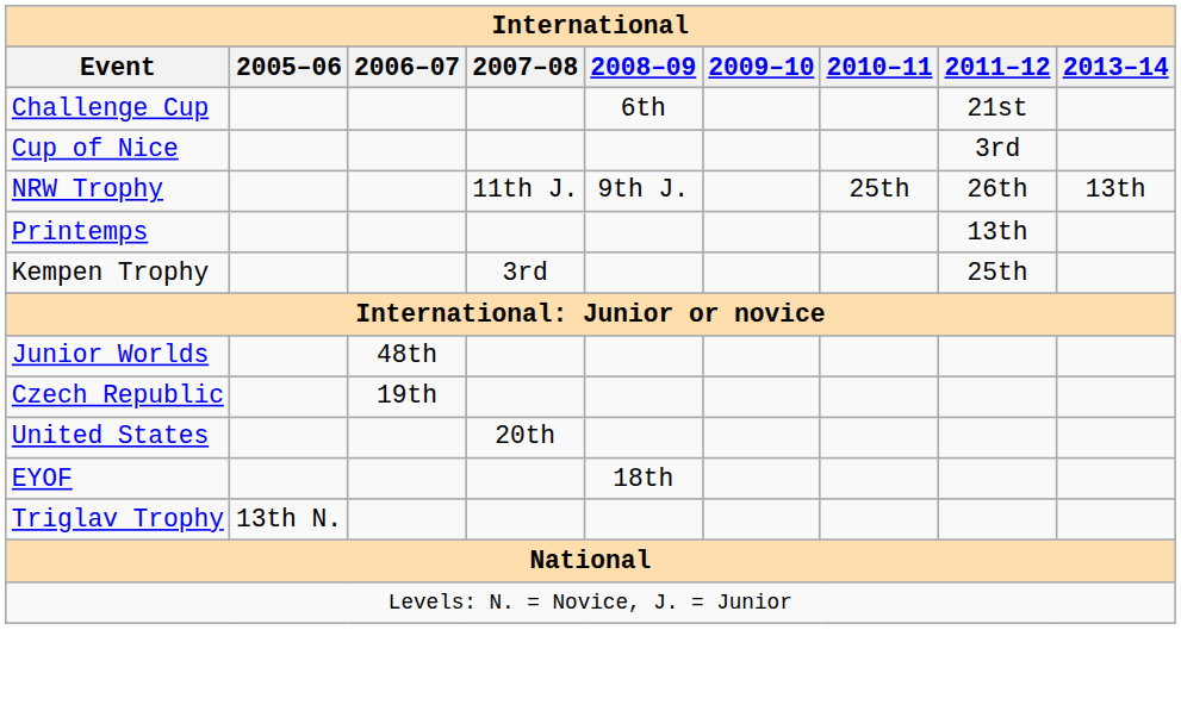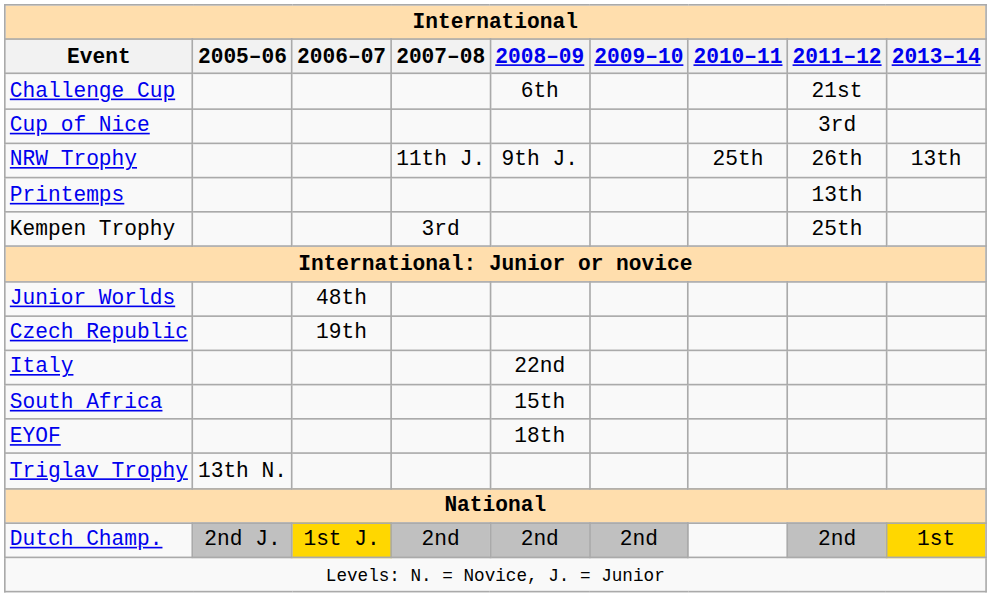+ row: Italy | 22nd
+ row: South Africa | 15th
- row: United States | 20th
+ row: Dutch Champ. | 2nd J. | 1st J. | 2nd | 2nd | 2nd | 2nd | 1st
